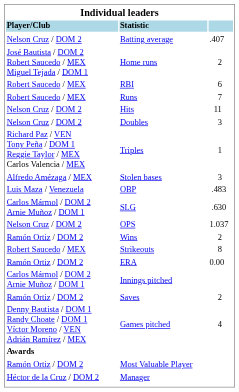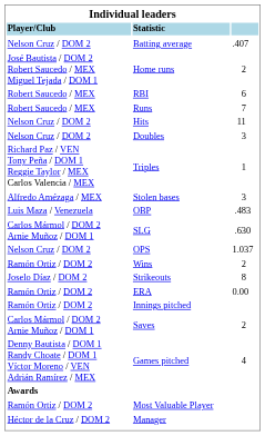Strikeouts | column 1: Robert Saucedo / MEX -> Joselo Díaz / DOM 2
Innings pitched | column 1: Carlos Mármol / DOM 2 Arnie Muñoz / DOM 1 -> Ramón Ortiz / DOM 2
Saves | column 1: Ramón Ortiz / DOM 2 -> Carlos Mármol / DOM 2 Arnie Muñoz / DOM 1
